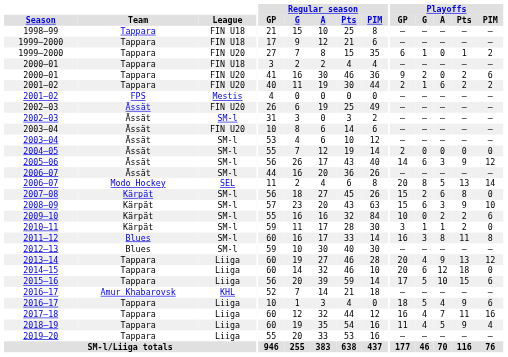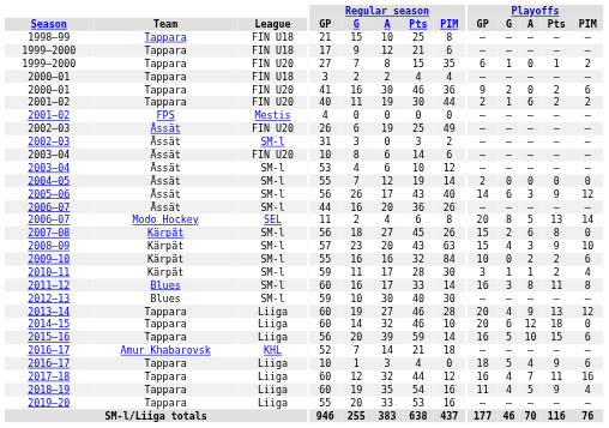2008–09 | Playoffs / G: 6 -> 4
2010–11 | Playoffs / PIM: 0 -> 4
2015–16 | Playoffs / GP: 17 -> 16
